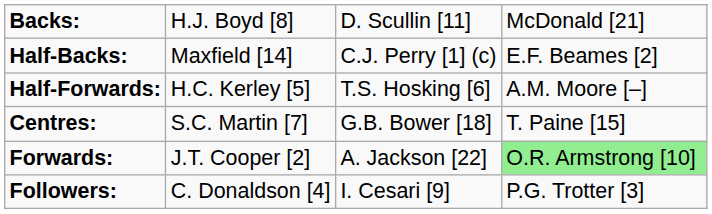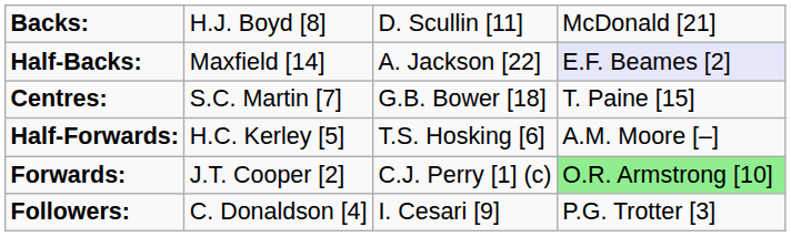Half-Backs: | column 3: C.J. Perry [1] (c) -> A. Jackson [22]
Half-Backs: | column 4: no background -> lavender background
rows swapped: Centres: <-> Half-Forwards:
Forwards: | column 3: A. Jackson [22] -> C.J. Perry [1] (c)
